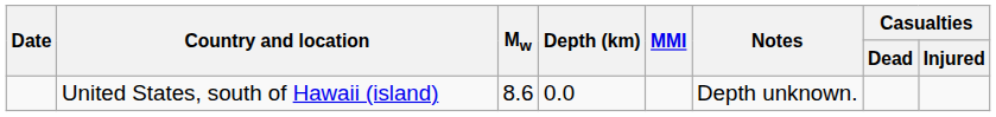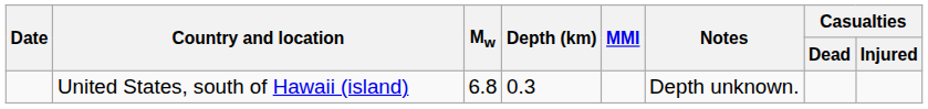United States, south of Hawaii (island) | Mw: 8.6 -> 6.8
United States, south of Hawaii (island) | Depth (km): 0.0 -> 0.3
